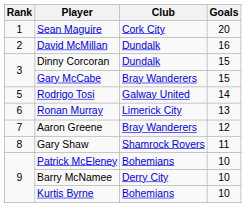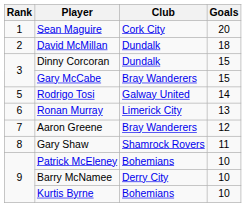David McMillan | Goals: 16 -> 18
